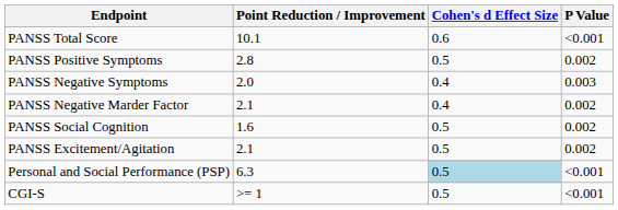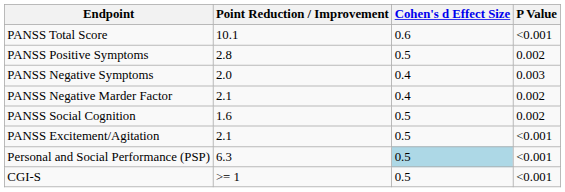PANSS Excitement/Agitation | P Value: 0.002 -> <0.001
